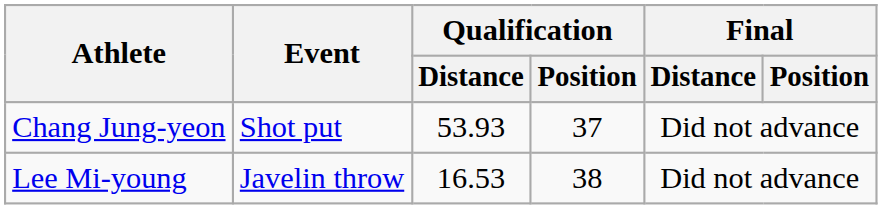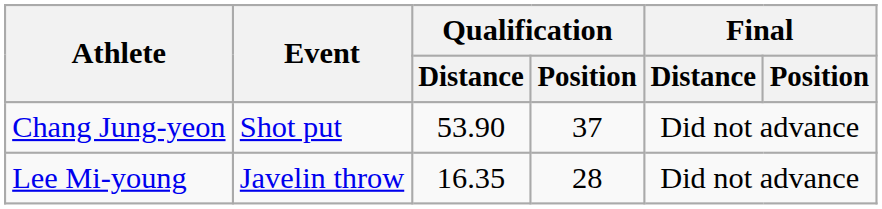Chang Jung-yeon | Qualification / Distance: 53.93 -> 53.90
Lee Mi-young | Qualification / Distance: 16.53 -> 16.35
Lee Mi-young | Qualification / Position: 38 -> 28
